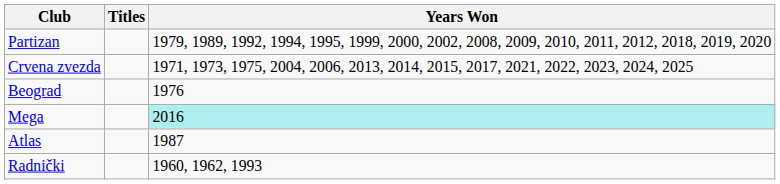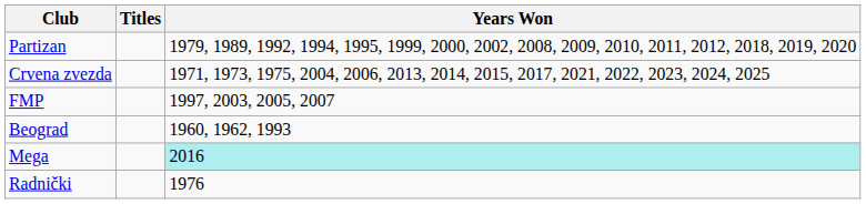+ row: FMP | 1997, 2003, 2005, 2007
Beograd | Years Won: 1976 -> 1960, 1962, 1993
- row: Atlas | 1987
Radnički | Years Won: 1960, 1962, 1993 -> 1976
